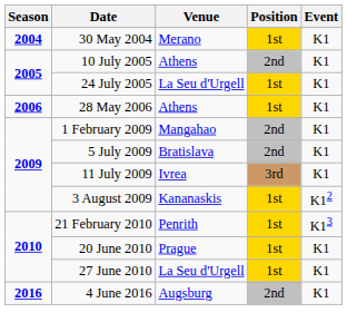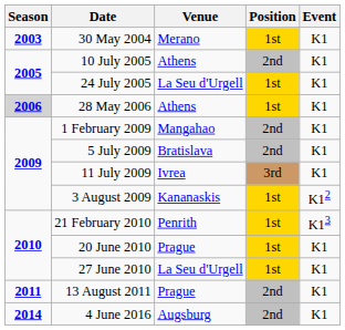30 May 2004 | Season: 2004 -> 2003
28 May 2006 | Season: no background -> lightgrey background
+ row: 2011 | 13 August 2011 | Prague | 2nd | K1
4 June 2016 | Season: 2016 -> 2014
